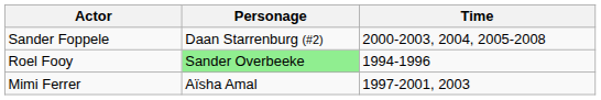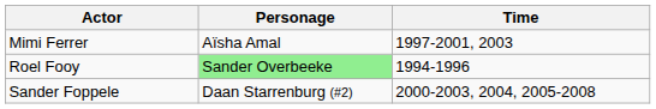rows swapped: Mimi Ferrer <-> Sander Foppele
